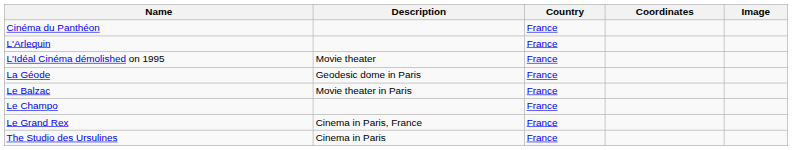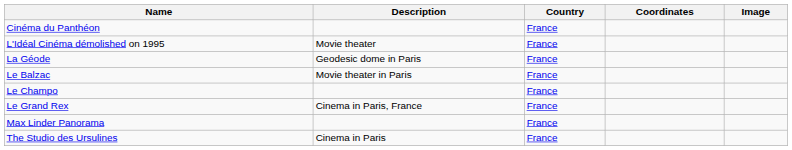- row: L'Arlequin | France
+ row: Max Linder Panorama | France
